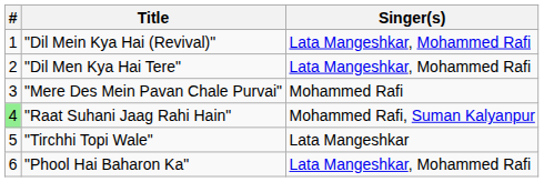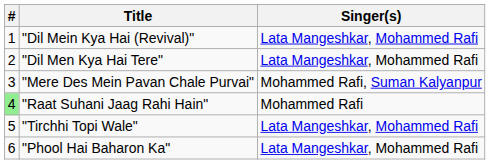"Mere Des Mein Pavan Chale Purvai" | Singer(s): Mohammed Rafi -> Mohammed Rafi, Suman Kalyanpur
"Raat Suhani Jaag Rahi Hain" | Singer(s): Mohammed Rafi, Suman Kalyanpur -> Mohammed Rafi
"Tirchhi Topi Wale" | Singer(s): Lata Mangeshkar -> Lata Mangeshkar, Mohammed Rafi
